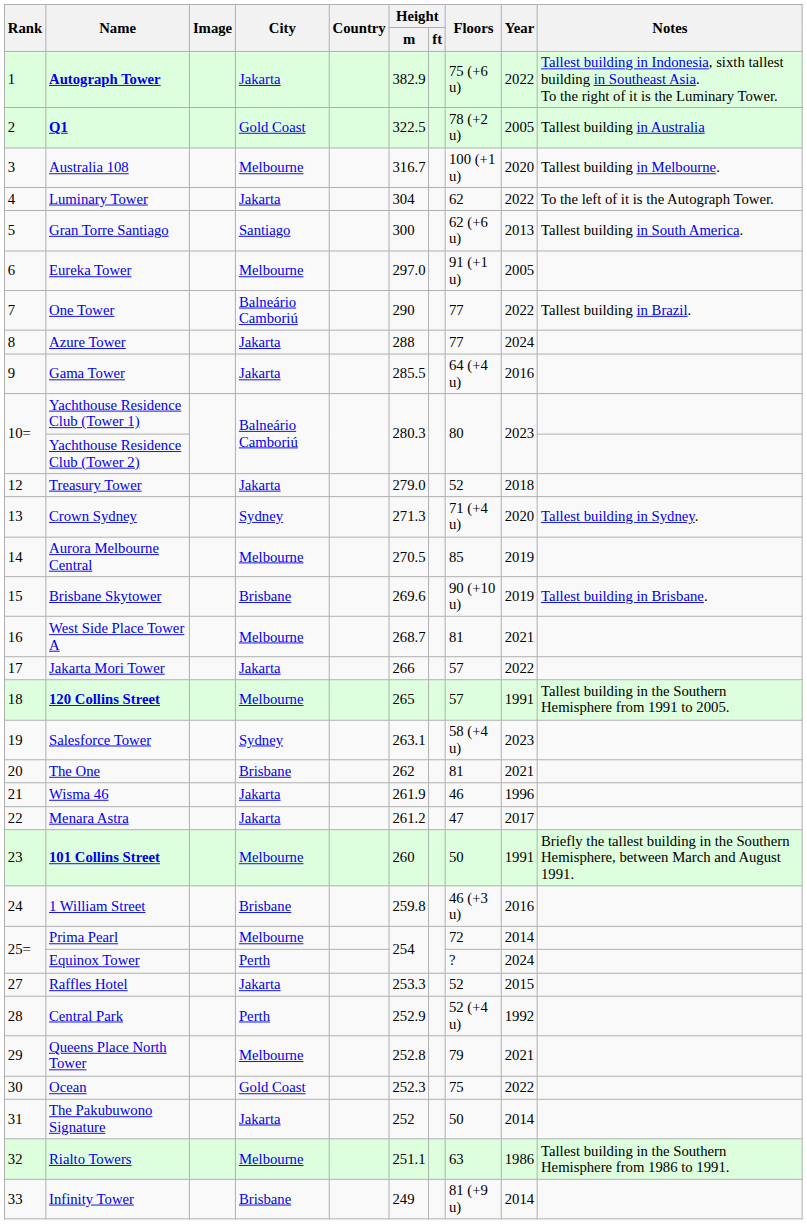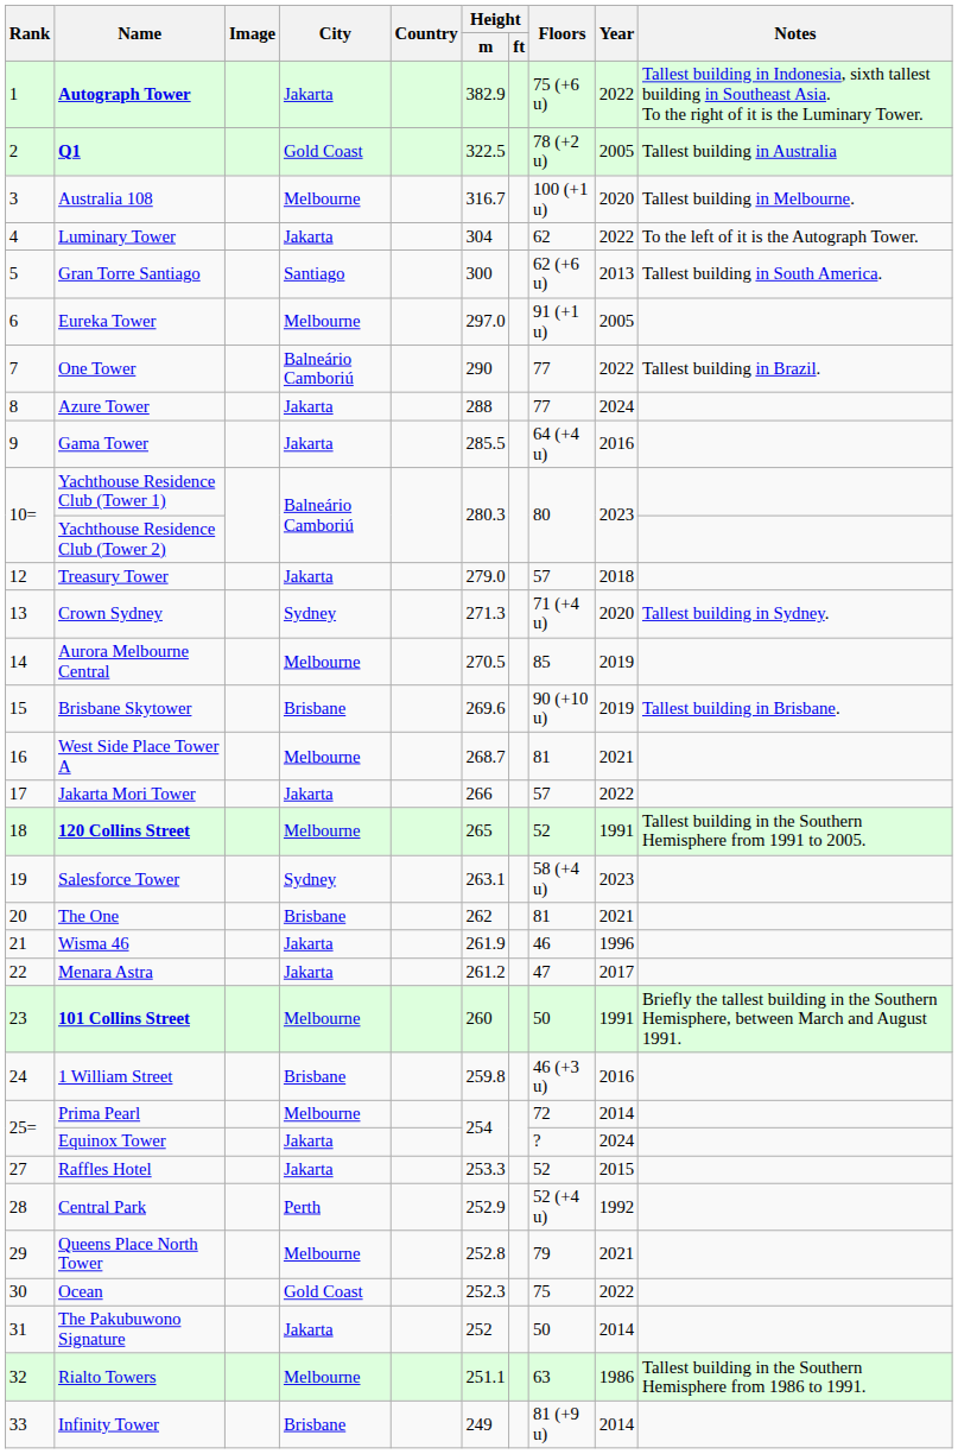Treasury Tower | Floors: 52 -> 57
120 Collins Street | Floors: 57 -> 52
Equinox Tower | City: Perth -> Jakarta
